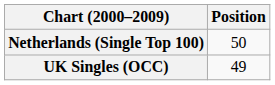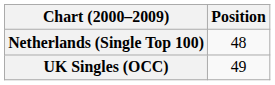Netherlands (Single Top 100) | Position: 50 -> 48
